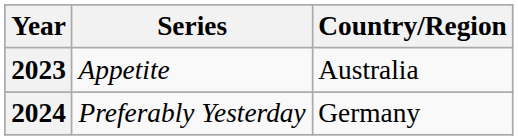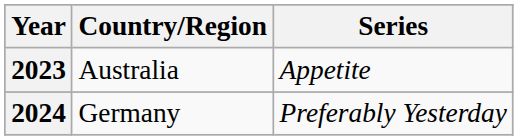columns swapped: Series <-> Country/Region
